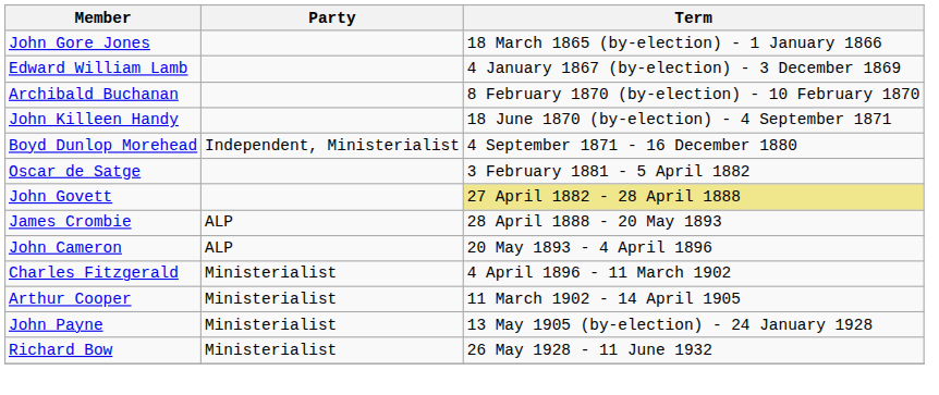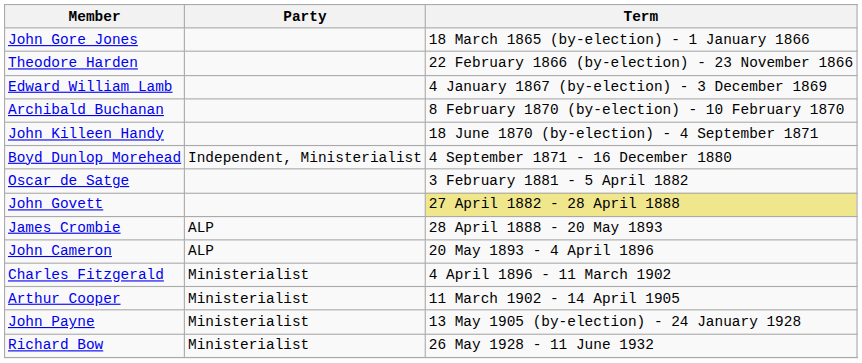+ row: Theodore Harden | 22 February 1866 (by-election) - 23 November 1866
